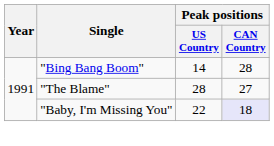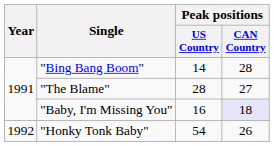"Baby, I'm Missing You" | Peak positions / US Country: 22 -> 16
+ row: 1992 | "Honky Tonk Baby" | 54 | 26
